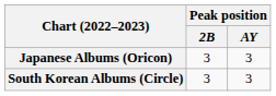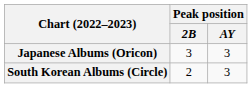South Korean Albums (Circle) | Peak position / 2B: 3 -> 2
